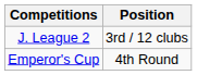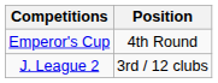rows swapped: J. League 2 <-> Emperor's Cup
